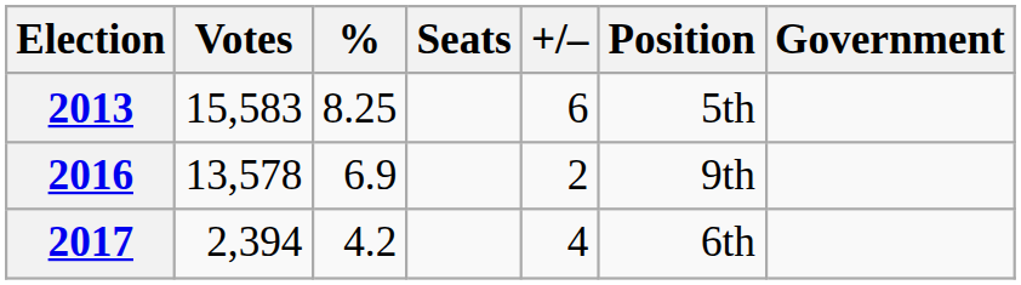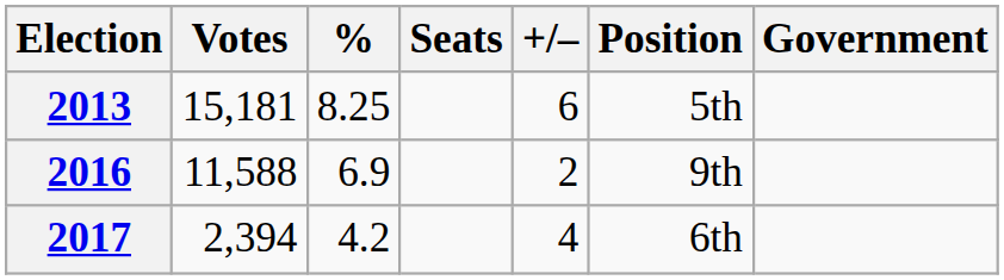2013 | Votes: 15,583 -> 15,181
2016 | Votes: 13,578 -> 11,588
